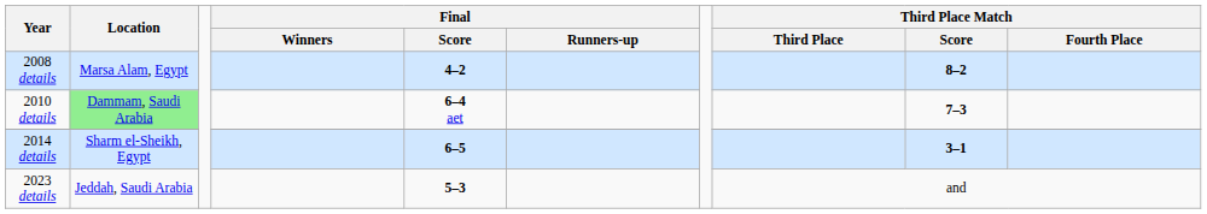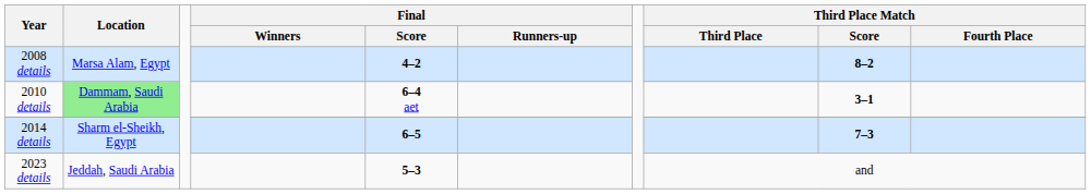2010 details | Third Place Match / Score: 7–3 -> 3–1
2014 details | Third Place Match / Score: 3–1 -> 7–3
